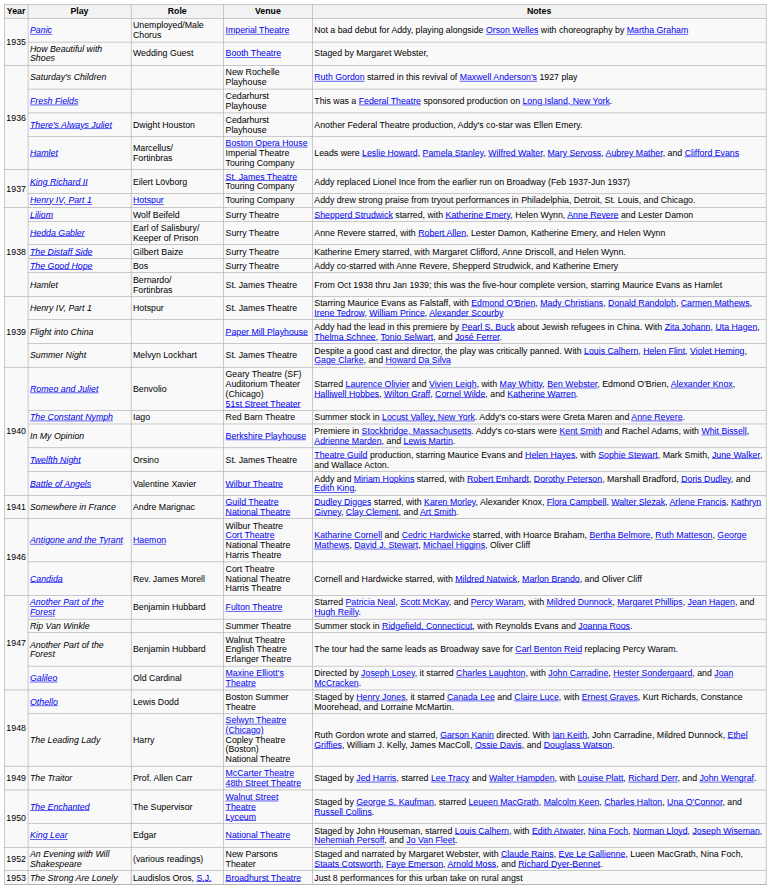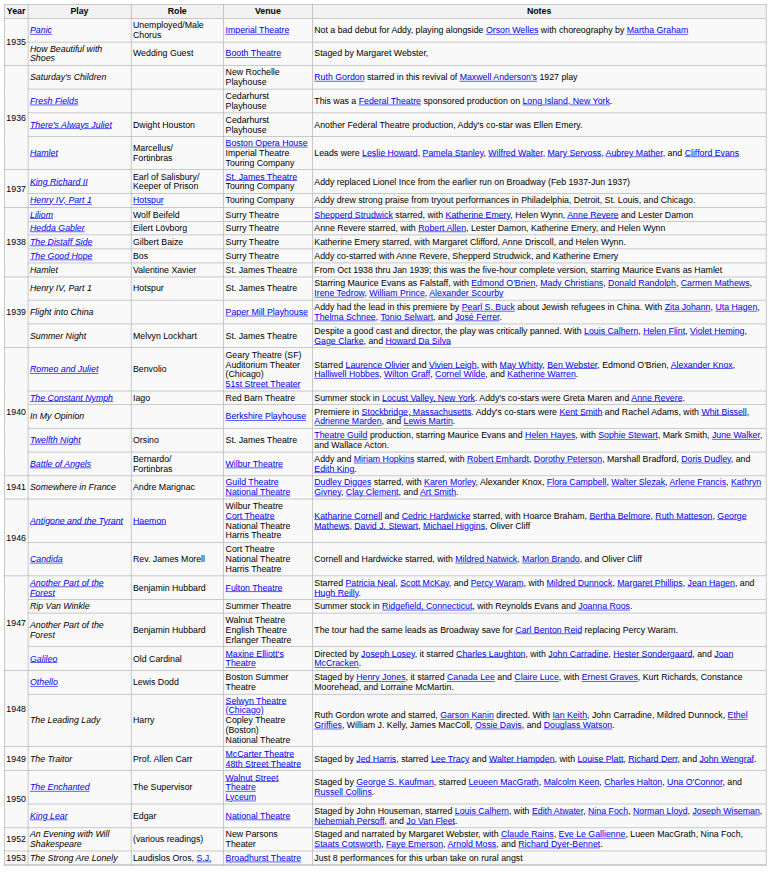King Richard II | Role: Eilert Lövborg -> Earl of Salisbury/ Keeper of Prison
Hedda Gabler | Role: Earl of Salisbury/ Keeper of Prison -> Eilert Lövborg
Hamlet / St. James Theatre | Role: Bernardo/ Fortinbras -> Valentine Xavier
Battle of Angels | Role: Valentine Xavier -> Bernardo/ Fortinbras
